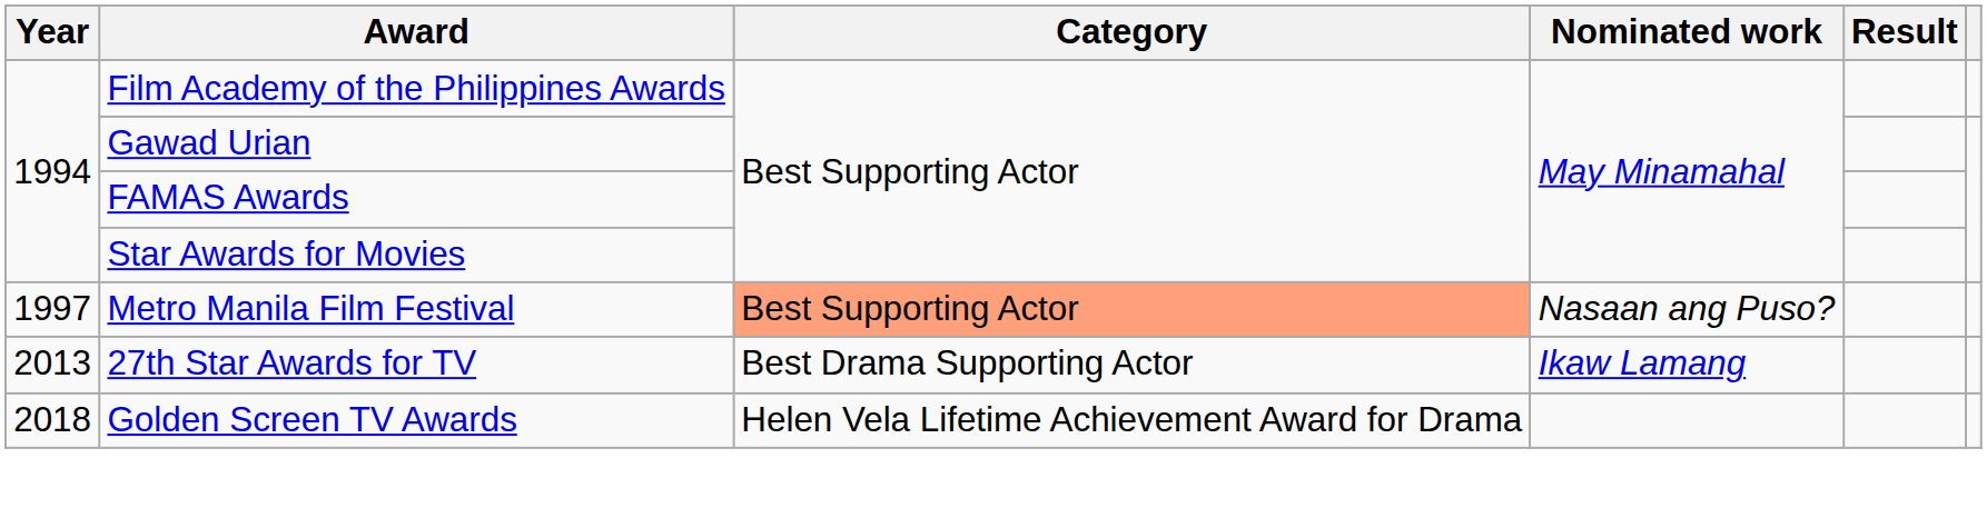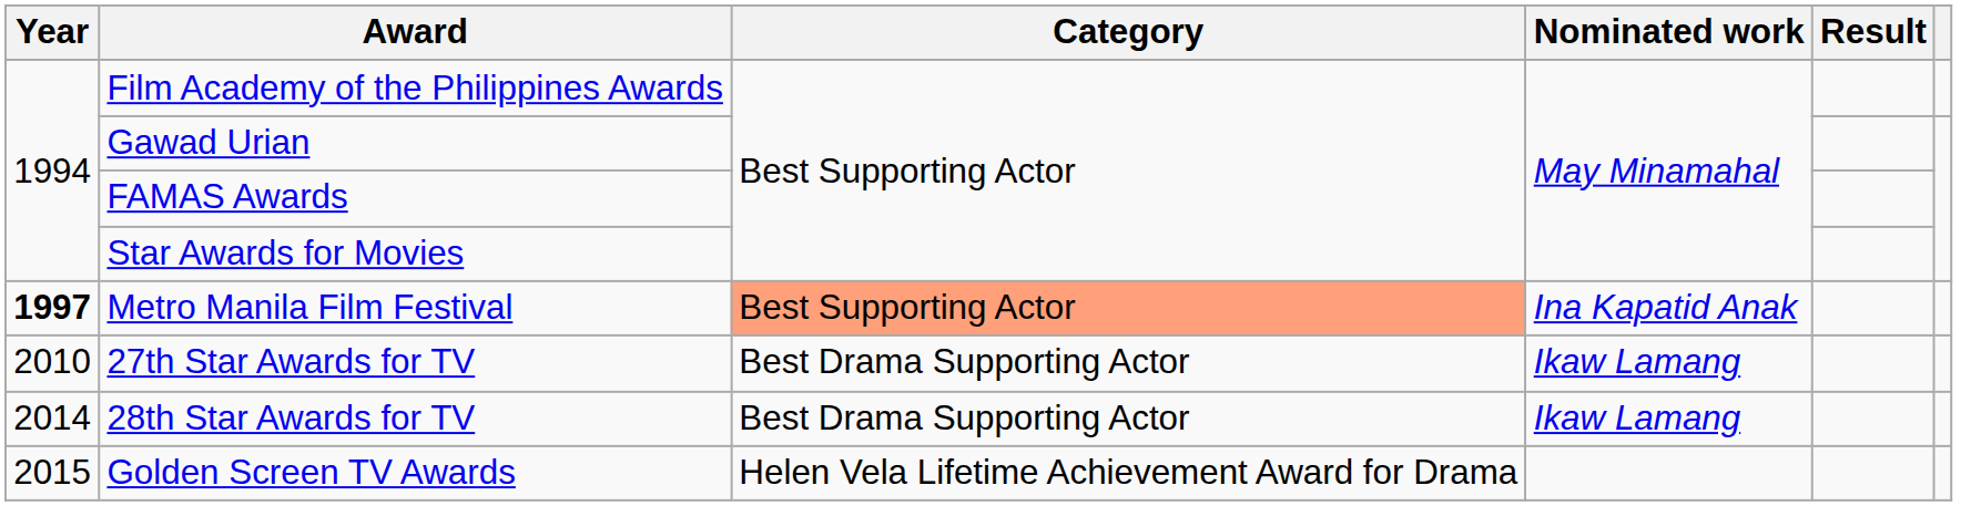Metro Manila Film Festival | Year: normal -> bold
Metro Manila Film Festival | Nominated work: Nasaan ang Puso? -> Ina Kapatid Anak
27th Star Awards for TV | Year: 2013 -> 2010
+ row: 2014 | 28th Star Awards for TV | Best Drama Supporting Actor | Ikaw Lamang
Golden Screen TV Awards | Year: 2018 -> 2015
